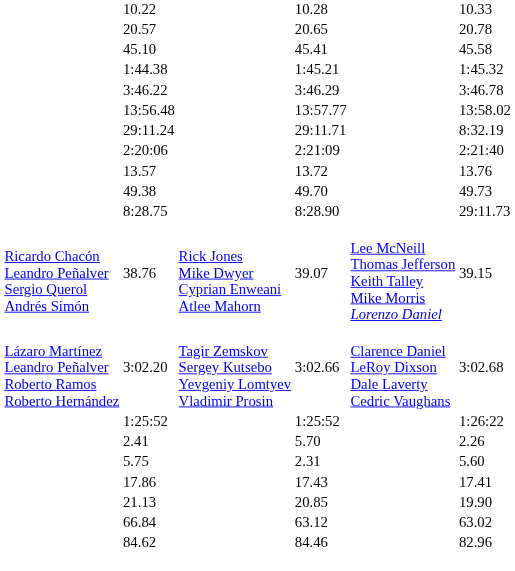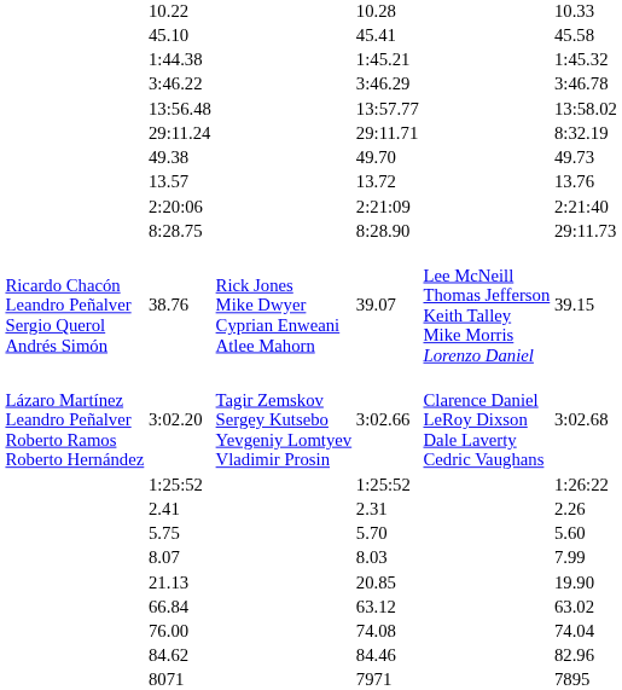- row: 20.57 | 20.65 | 20.78
rows swapped: 2:20:06 <-> 49.38
2.41 | column 5: 5.70 -> 2.31
5.75 | column 5: 2.31 -> 5.70
+ row: 8.07 | 8.03 | 7.99
- row: 17.86 | 17.43 | 17.41
+ row: 76.00 | 74.08 | 74.04
+ row: 8071 | 7971 | 7895
